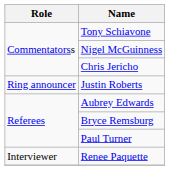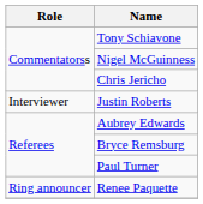Justin Roberts | Role: Ring announcer -> Interviewer
Renee Paquette | Role: Interviewer -> Ring announcer
